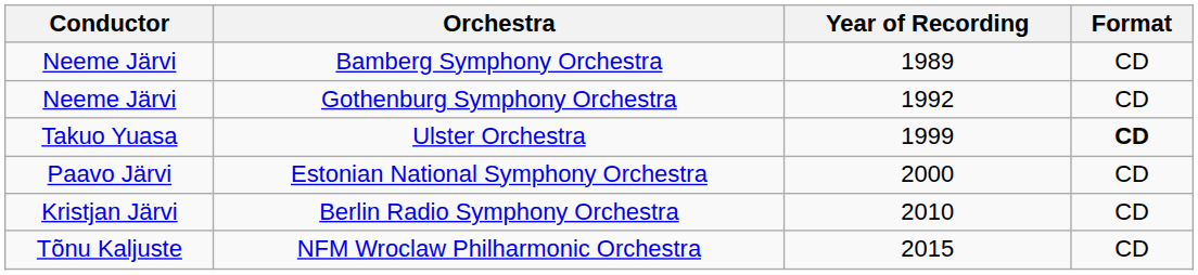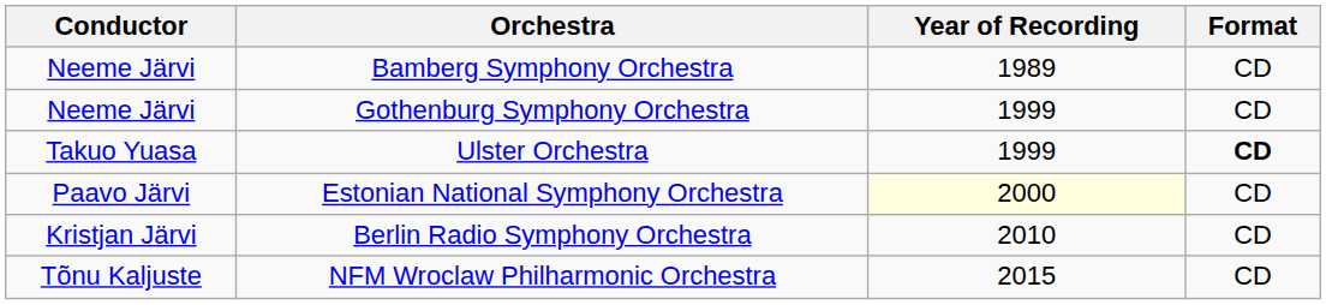Gothenburg Symphony Orchestra | Year of Recording: 1992 -> 1999
Estonian National Symphony Orchestra | Year of Recording: no background -> lightyellow background
